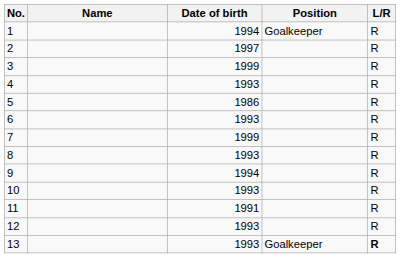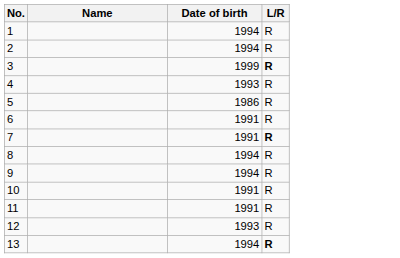- column: Position | Goalkeeper | Goalkeeper
2 | Date of birth: 1997 -> 1994
3 | L/R: normal -> bold
6 | Date of birth: 1993 -> 1991
7 | Date of birth: 1999 -> 1991
7 | L/R: normal -> bold
8 | Date of birth: 1993 -> 1994
10 | Date of birth: 1993 -> 1991
13 | Date of birth: 1993 -> 1994
